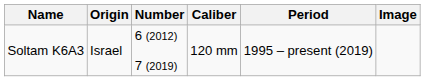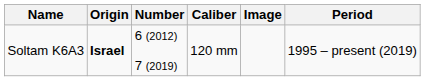columns swapped: Period <-> Image
Soltam K6A3 | Origin: normal -> bold
